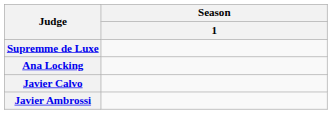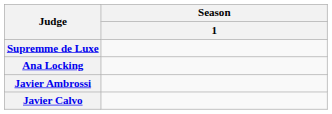rows swapped: Javier Ambrossi <-> Javier Calvo
